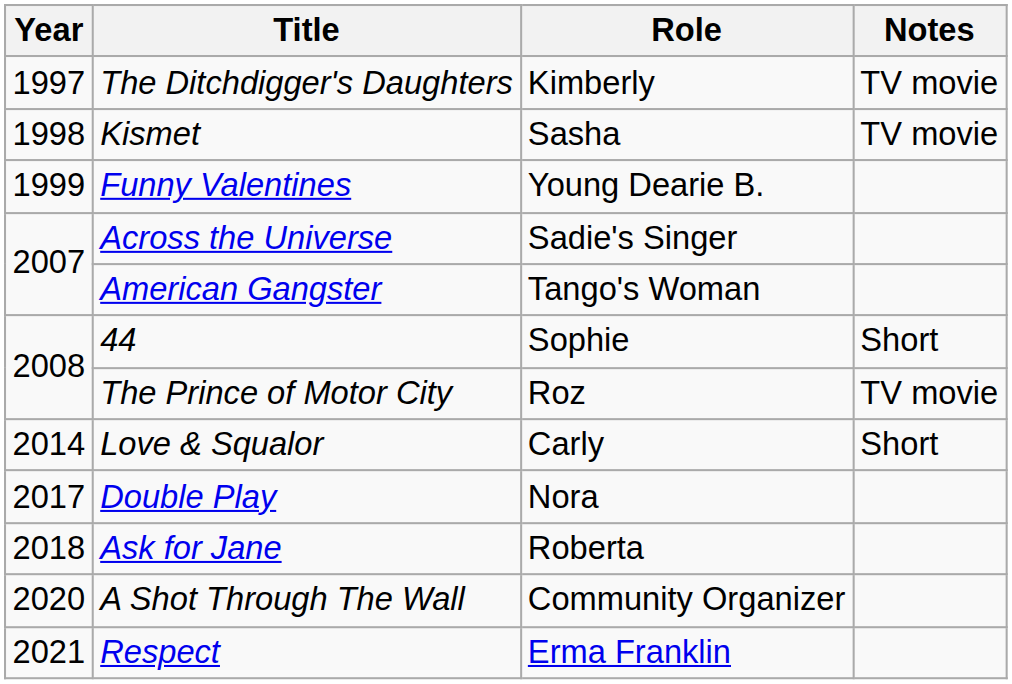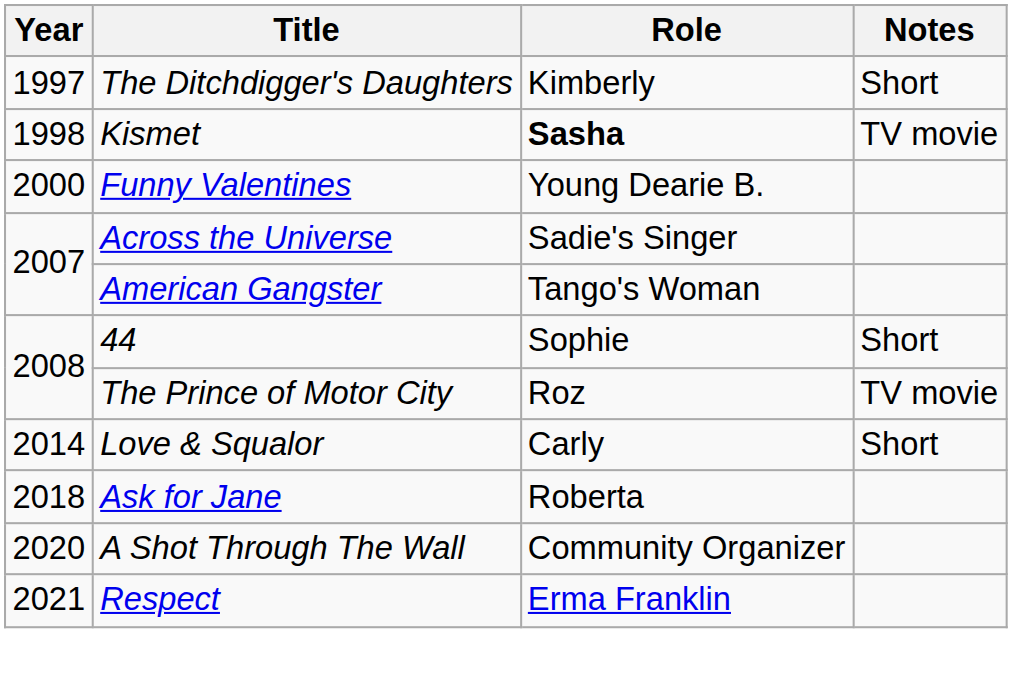The Ditchdigger's Daughters | Notes: TV movie -> Short
Kismet | Role: normal -> bold
Funny Valentines | Year: 1999 -> 2000
- row: 2017 | Double Play | Nora
